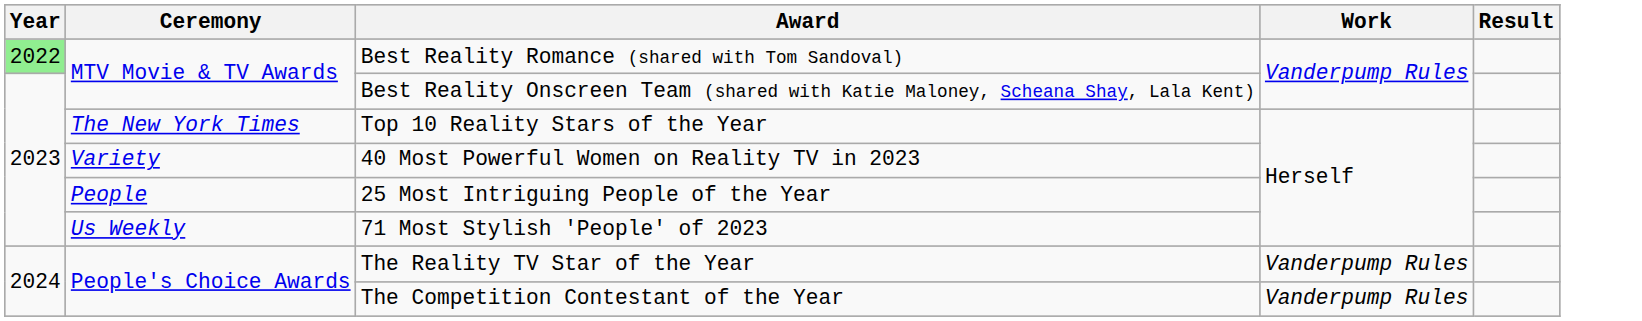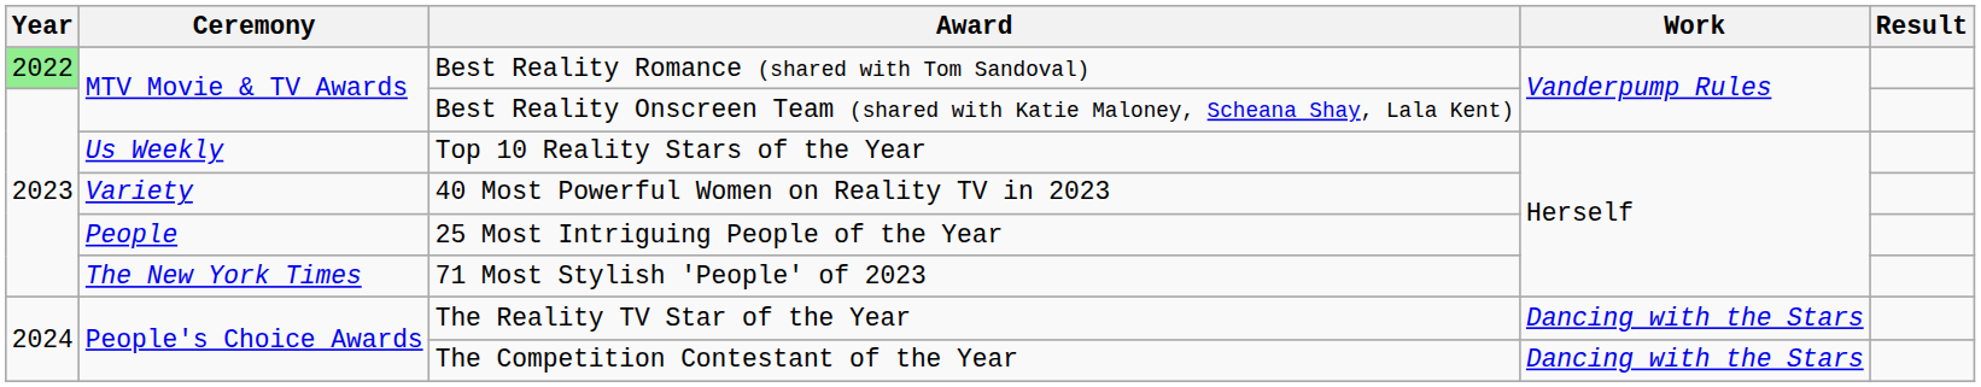Top 10 Reality Stars of the Year | Ceremony: The New York Times -> Us Weekly
71 Most Stylish 'People' of 2023 | Ceremony: Us Weekly -> The New York Times
The Reality TV Star of the Year | Work: Vanderpump Rules -> Dancing with the Stars
The Competition Contestant of the Year | Work: Vanderpump Rules -> Dancing with the Stars
